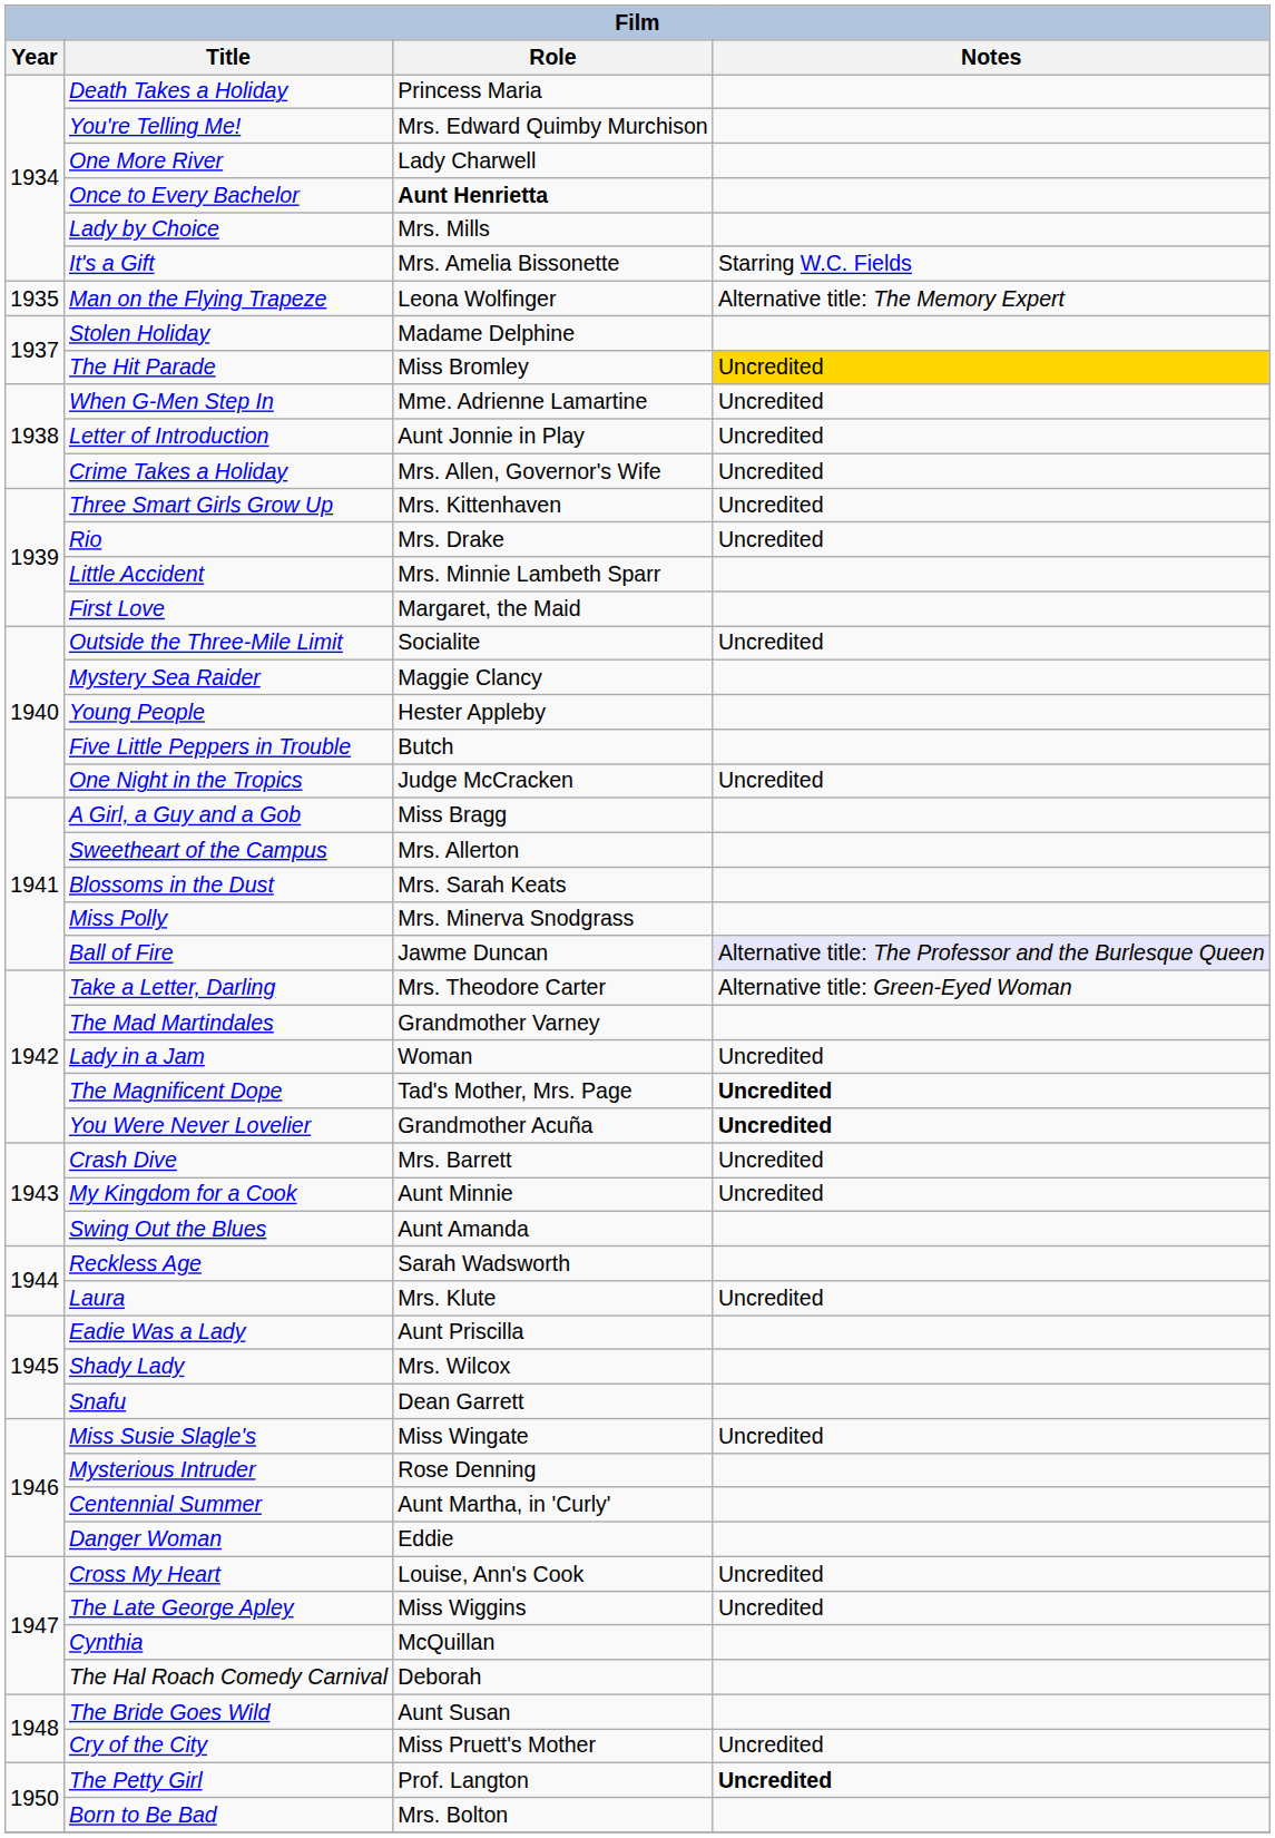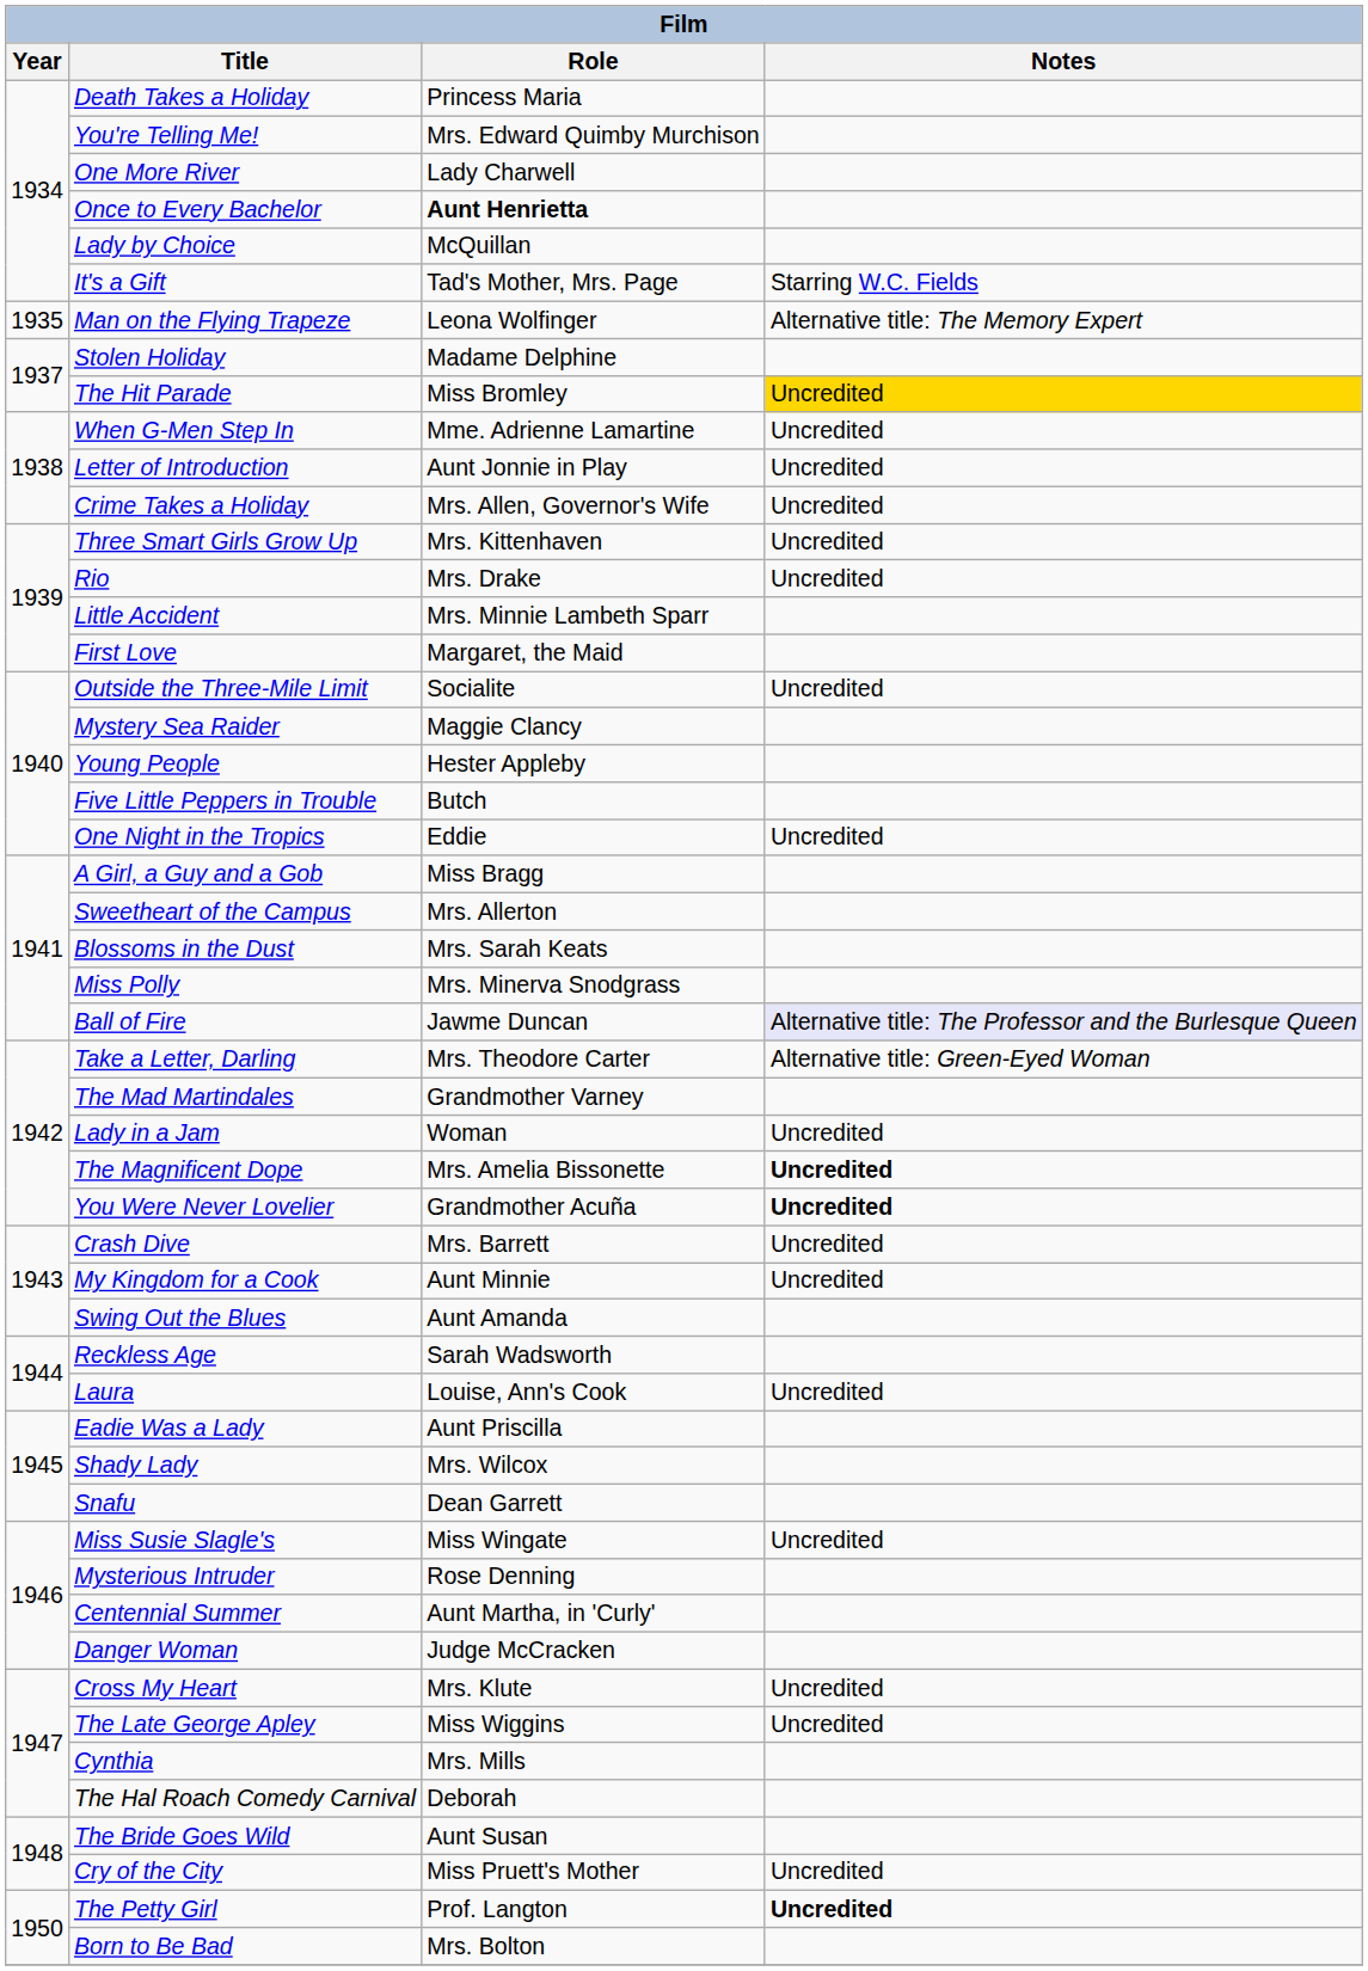Lady by Choice | Role: Mrs. Mills -> McQuillan
It's a Gift | Role: Mrs. Amelia Bissonette -> Tad's Mother, Mrs. Page
One Night in the Tropics | Role: Judge McCracken -> Eddie
The Magnificent Dope | Role: Tad's Mother, Mrs. Page -> Mrs. Amelia Bissonette
Laura | Role: Mrs. Klute -> Louise, Ann's Cook
Danger Woman | Role: Eddie -> Judge McCracken
Cross My Heart | Role: Louise, Ann's Cook -> Mrs. Klute
Cynthia | Role: McQuillan -> Mrs. Mills
